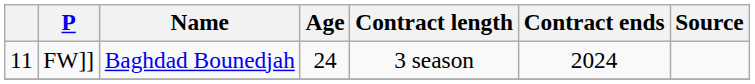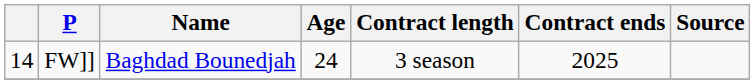FW]] | column 1: 11 -> 14
FW]] | Contract ends: 2024 -> 2025
